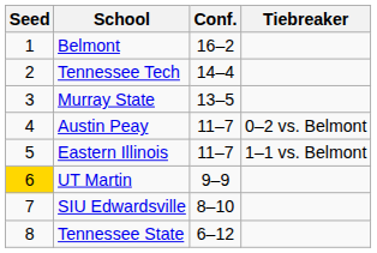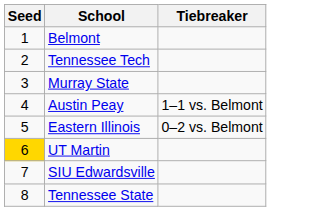- column: Conf. | 16–2 | 14–4 | 13–5 | 11–7 | 11–7 | 9–9 | 8–10 | 6–12
Austin Peay | Tiebreaker: 0–2 vs. Belmont -> 1–1 vs. Belmont
Eastern Illinois | Tiebreaker: 1–1 vs. Belmont -> 0–2 vs. Belmont
